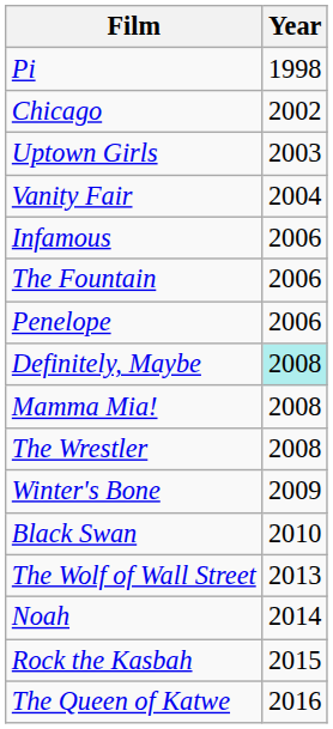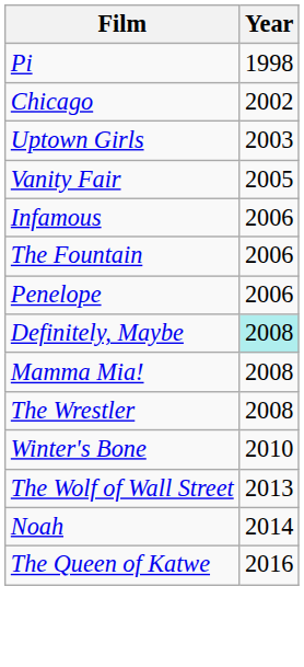Vanity Fair | Year: 2004 -> 2005
Winter's Bone | Year: 2009 -> 2010
- row: Black Swan | 2010
- row: Rock the Kasbah | 2015
